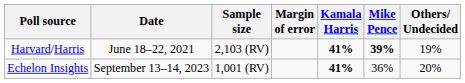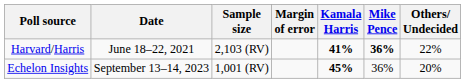Harvard/Harris | Mike Pence: 39% -> 36%
Harvard/Harris | Others/ Undecided: 19% -> 22%
Echelon Insights | Kamala Harris: 41% -> 45%
